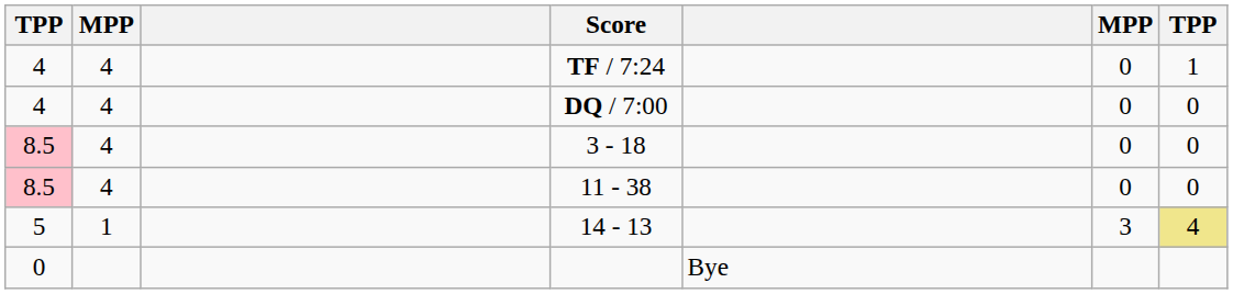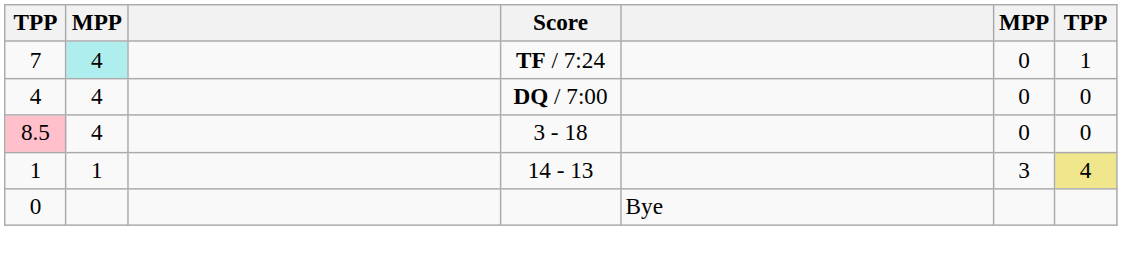TF / 7:24 | column 1: 4 -> 7
TF / 7:24 | column 2: no background -> paleturquoise background
- row: 8.5 | 4 | 11 - 38 | 0 | 0
14 - 13 | column 1: 5 -> 1
